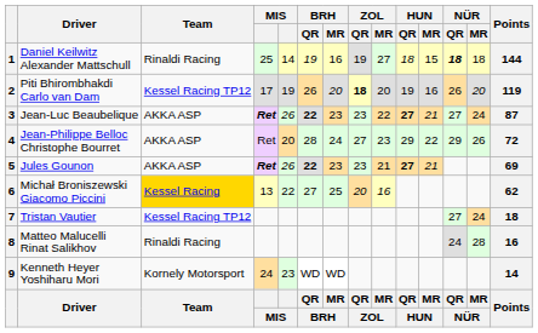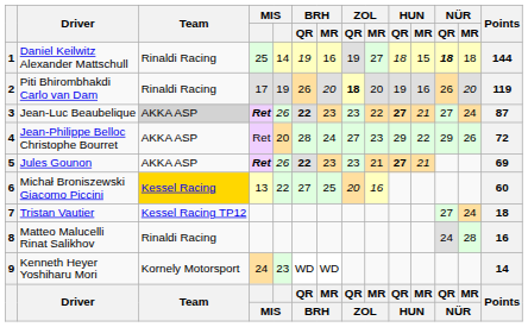2 | Team: Kessel Racing TP12 -> Rinaldi Racing
3 | Team: no background -> lightgrey background
6 | Points: 62 -> 60
